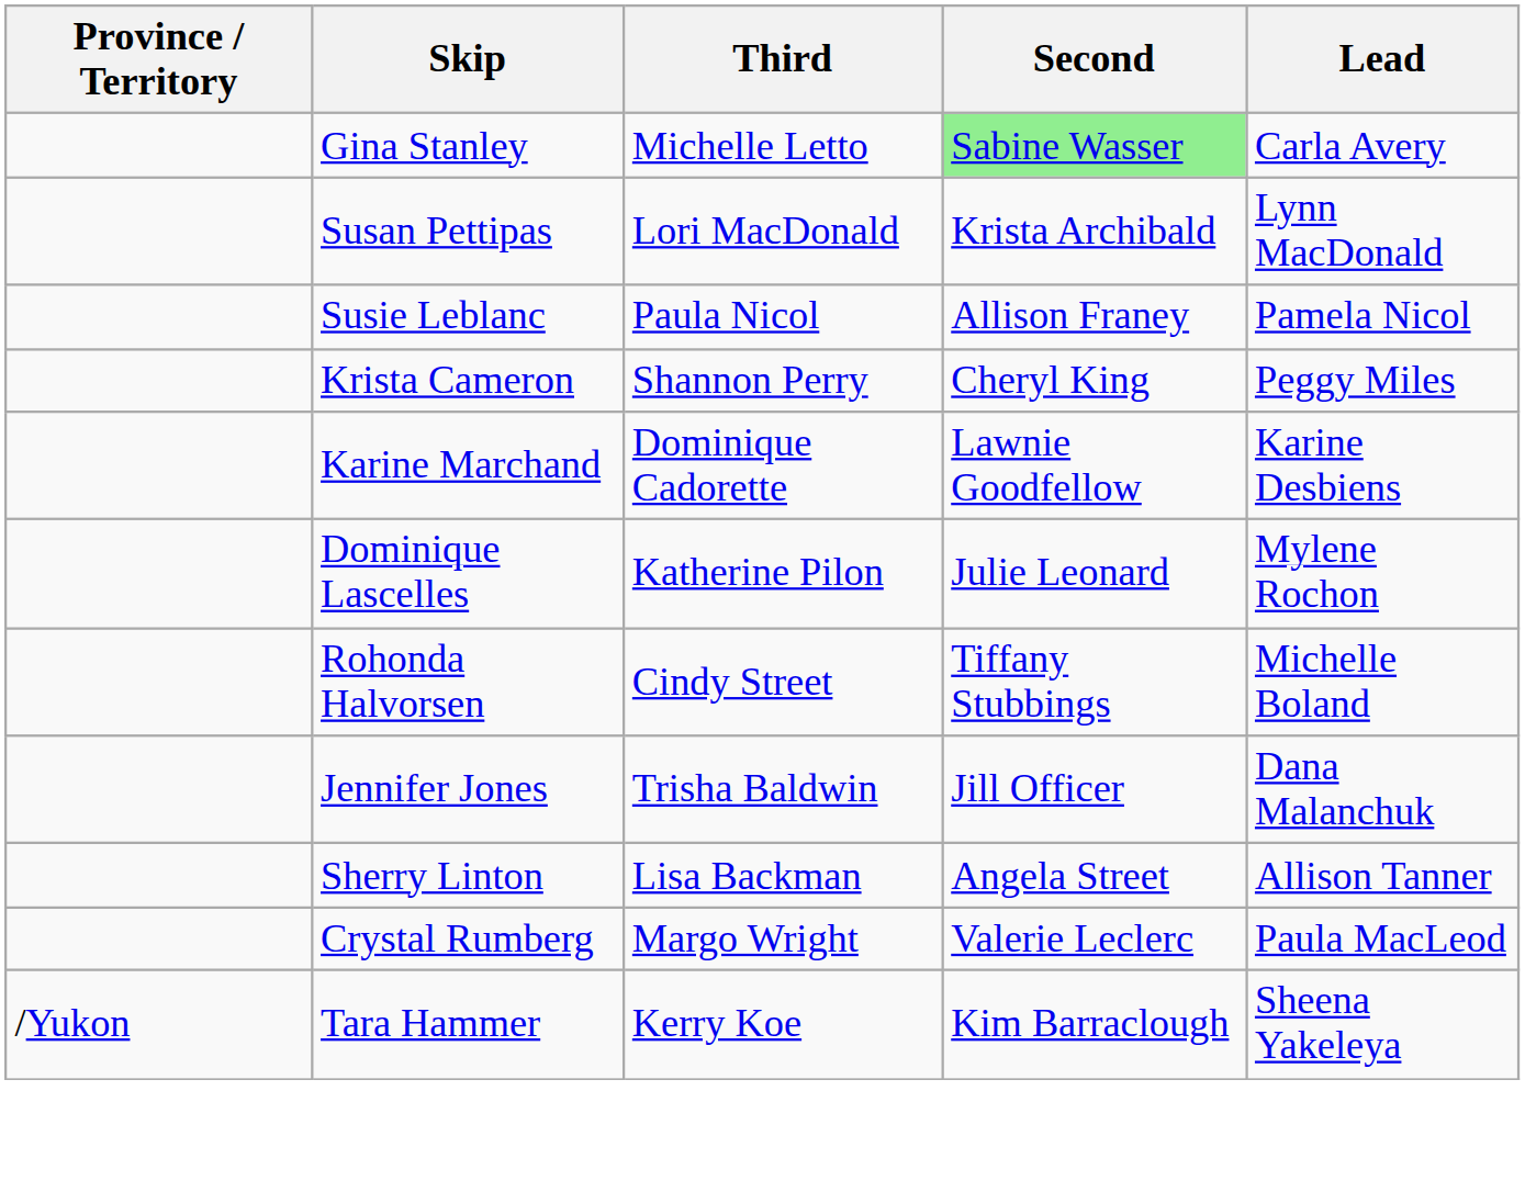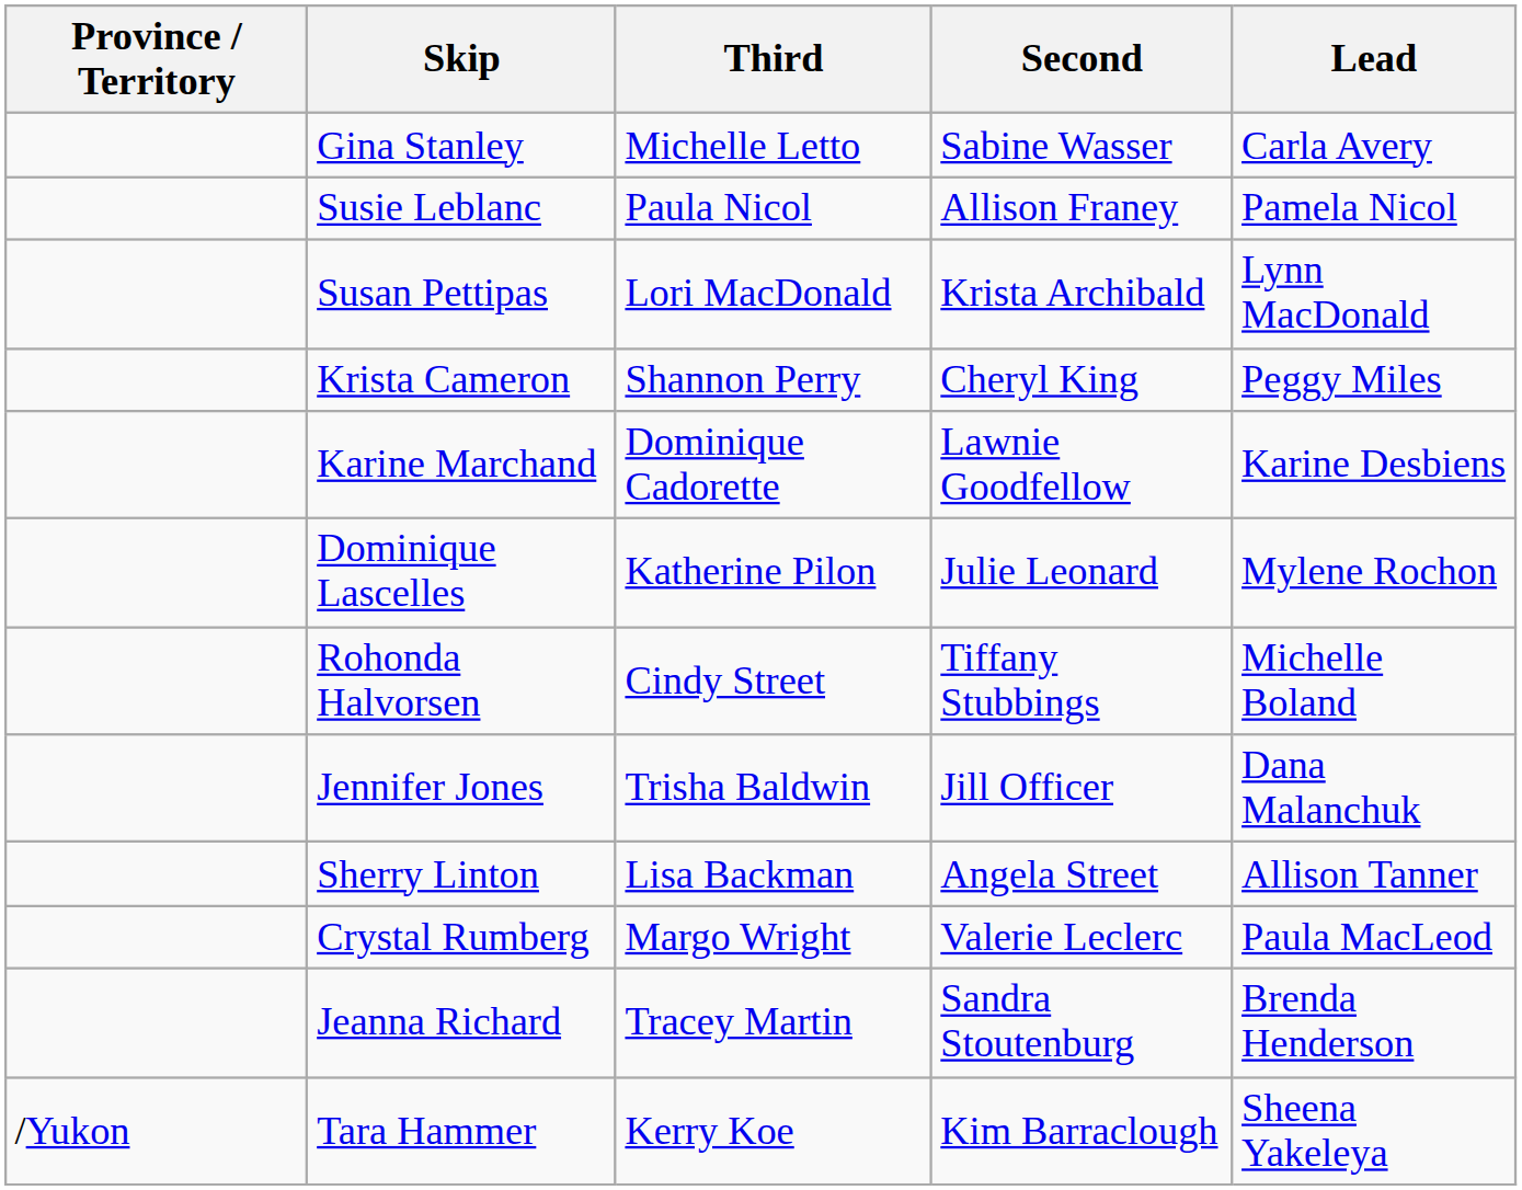Gina Stanley | Second: lightgreen background -> no background
rows swapped: Susan Pettipas <-> Susie Leblanc
+ row: Jeanna Richard | Tracey Martin | Sandra Stoutenburg | Brenda Henderson
